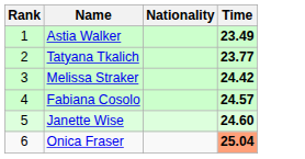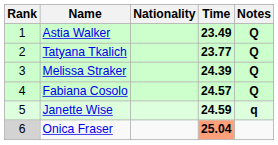+ column: Notes | Q | Q | Q | Q | q
Melissa Straker | Time: 24.42 -> 24.39
Janette Wise | Time: 24.60 -> 24.59
Onica Fraser | Rank: no background -> lightgrey background
